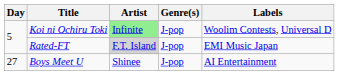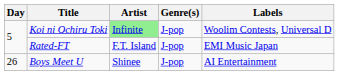Rated-FT | Artist: lightgrey background -> no background
Boys Meet U | Day: 27 -> 26
